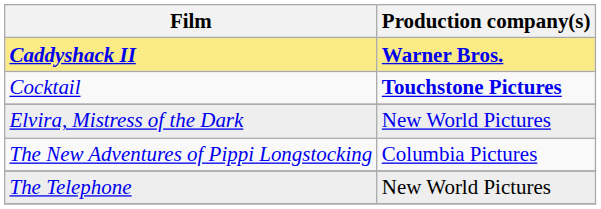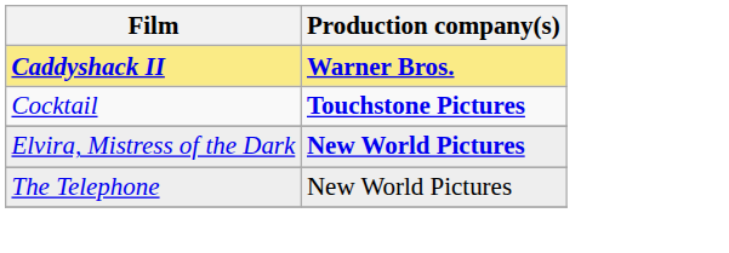Elvira, Mistress of the Dark | Production company(s): normal -> bold
- row: The New Adventures of Pippi Longstocking | Columbia Pictures
